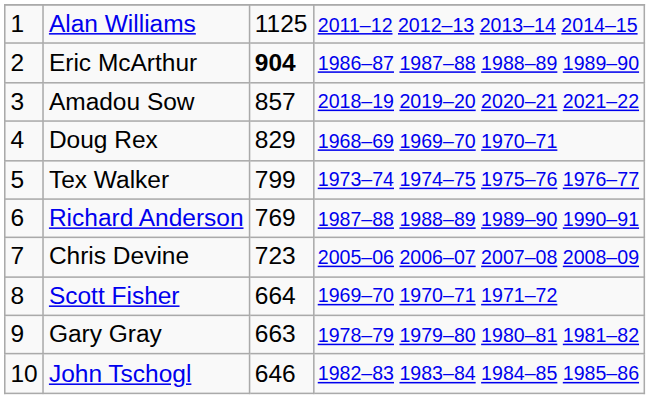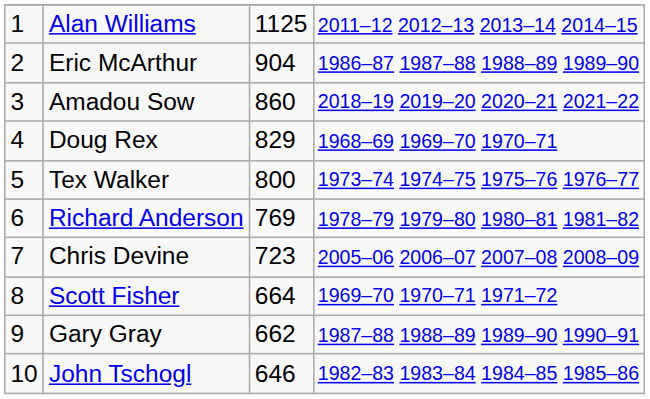Eric McArthur | column 3: bold -> normal
Amadou Sow | column 3: 857 -> 860
Tex Walker | column 3: 799 -> 800
Richard Anderson | column 4: 1987–88 1988–89 1989–90 1990–91 -> 1978–79 1979–80 1980–81 1981–82
Gary Gray | column 3: 663 -> 662
Gary Gray | column 4: 1978–79 1979–80 1980–81 1981–82 -> 1987–88 1988–89 1989–90 1990–91
